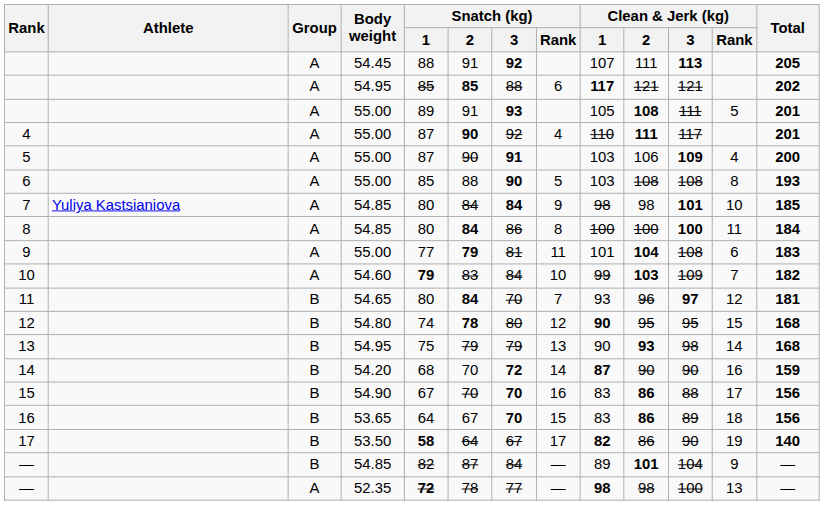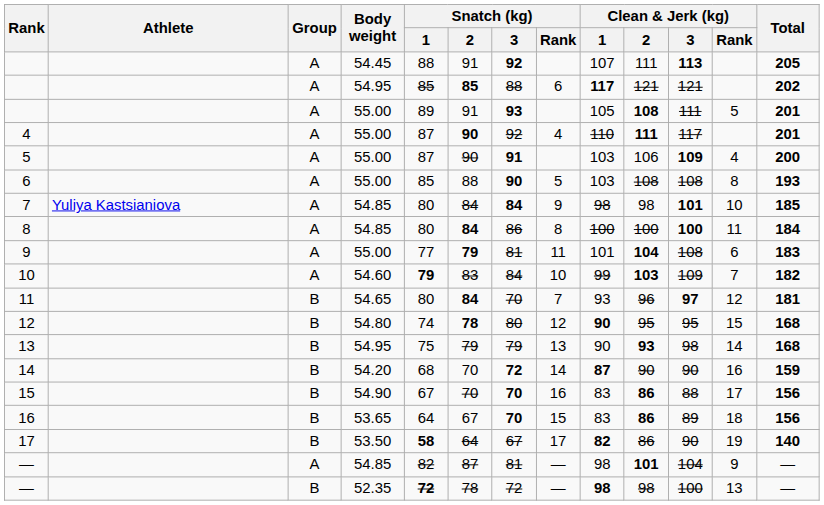— / 54.85 | Group: B -> A
— / 54.85 | Snatch (kg) / 3: 84 -> 81
— / 54.85 | Clean & Jerk (kg) / 1: 89 -> 98
— / 52.35 | Group: A -> B
— / 52.35 | Snatch (kg) / 3: 77 -> 72
